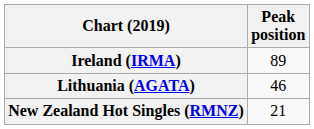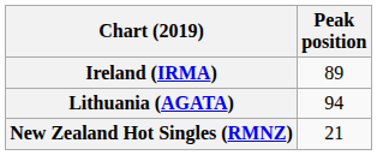Lithuania (AGATA) | Peak position: 46 -> 94
